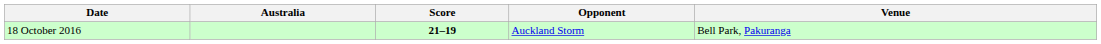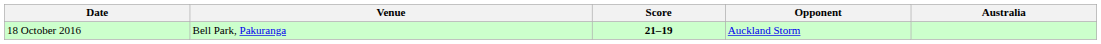columns swapped: Australia <-> Venue
